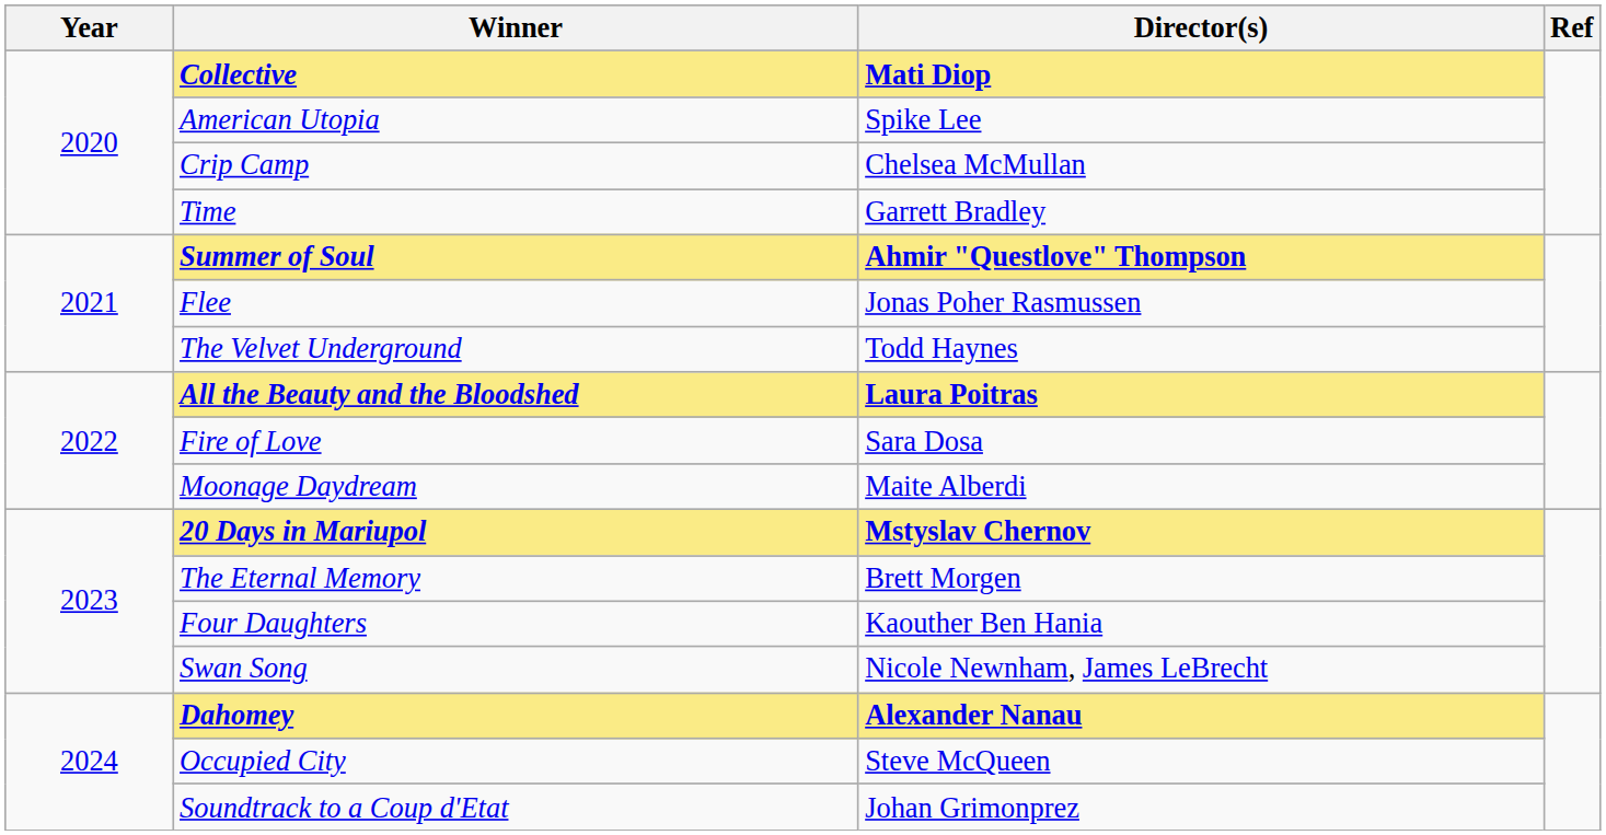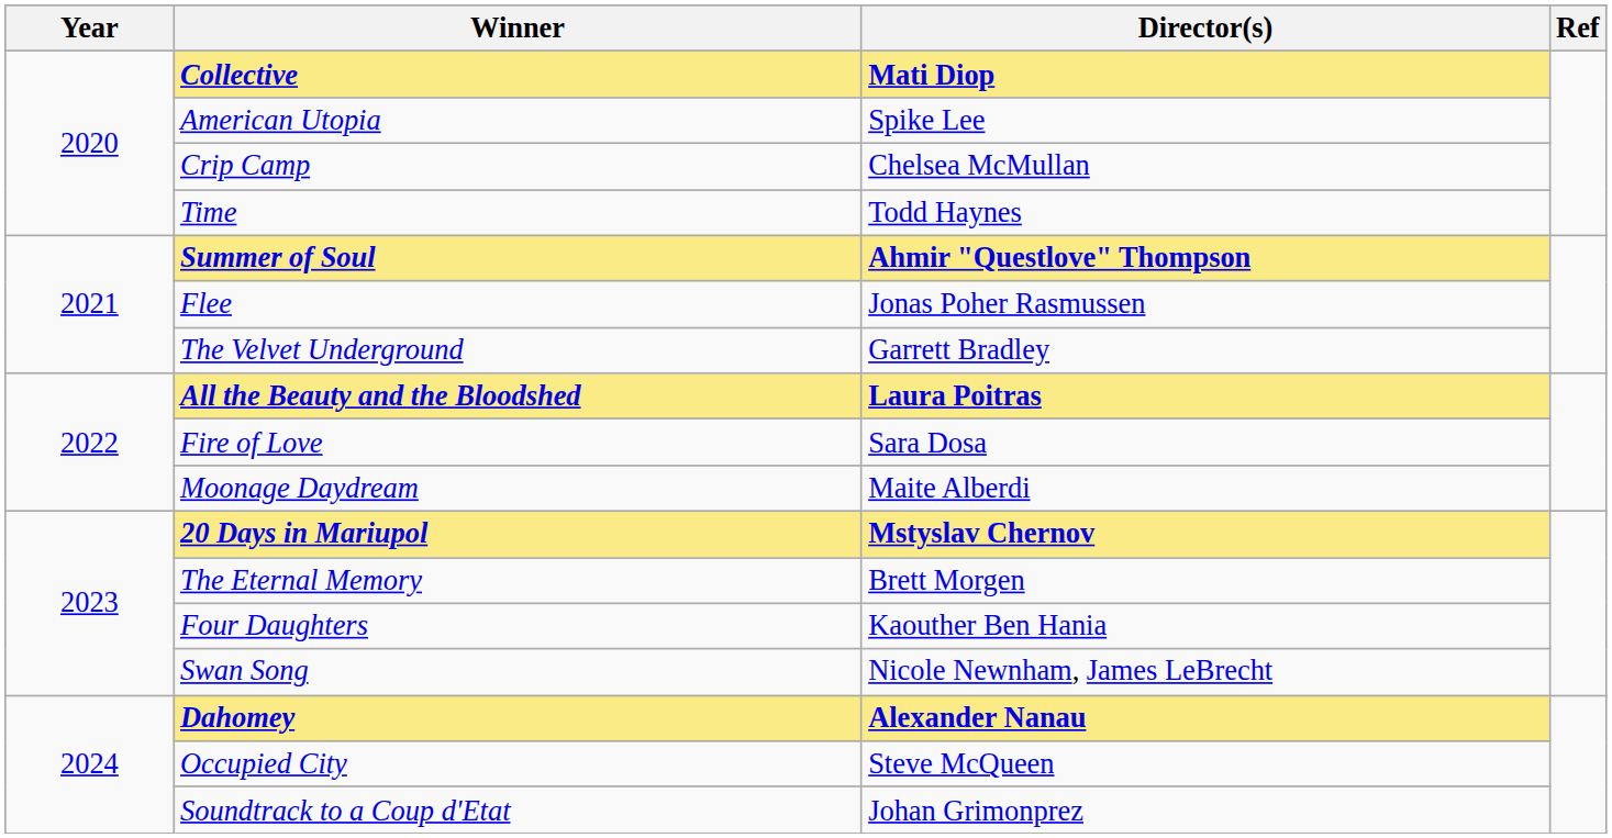Time | Director(s): Garrett Bradley -> Todd Haynes
The Velvet Underground | Director(s): Todd Haynes -> Garrett Bradley
